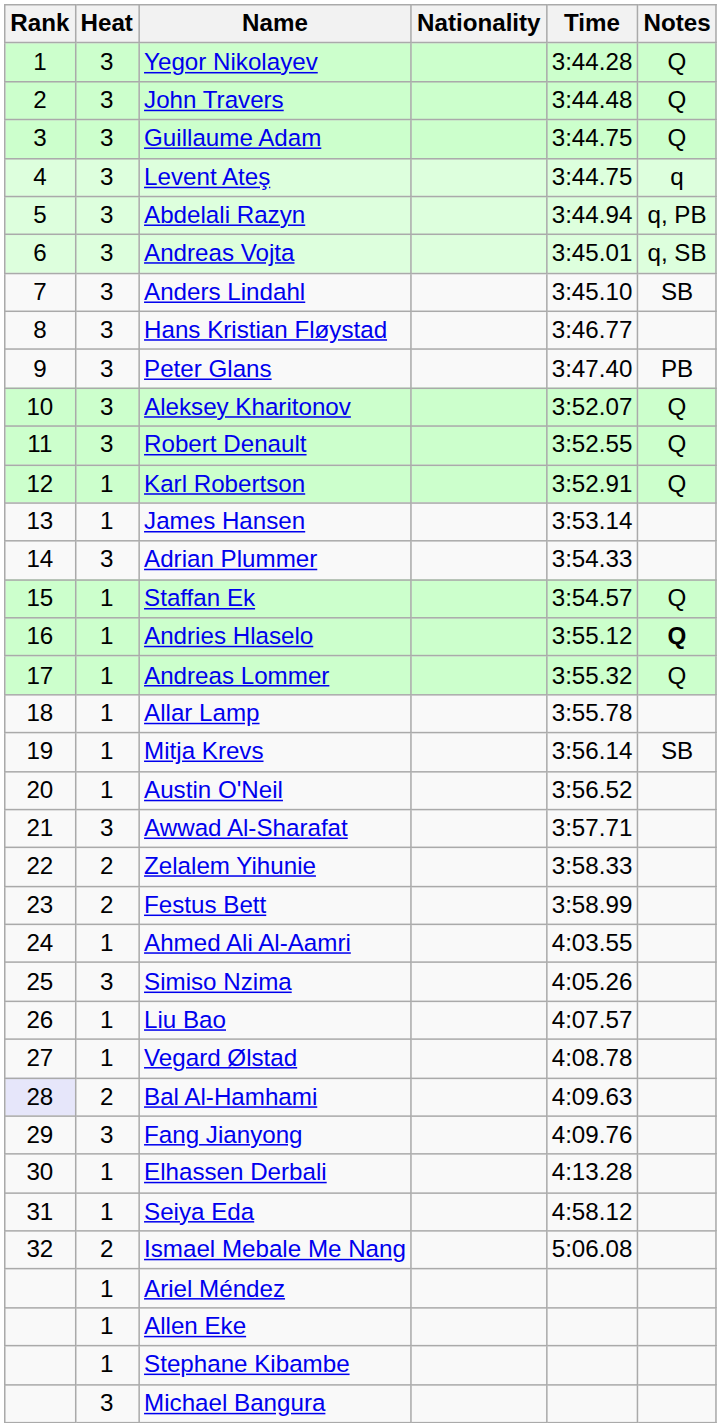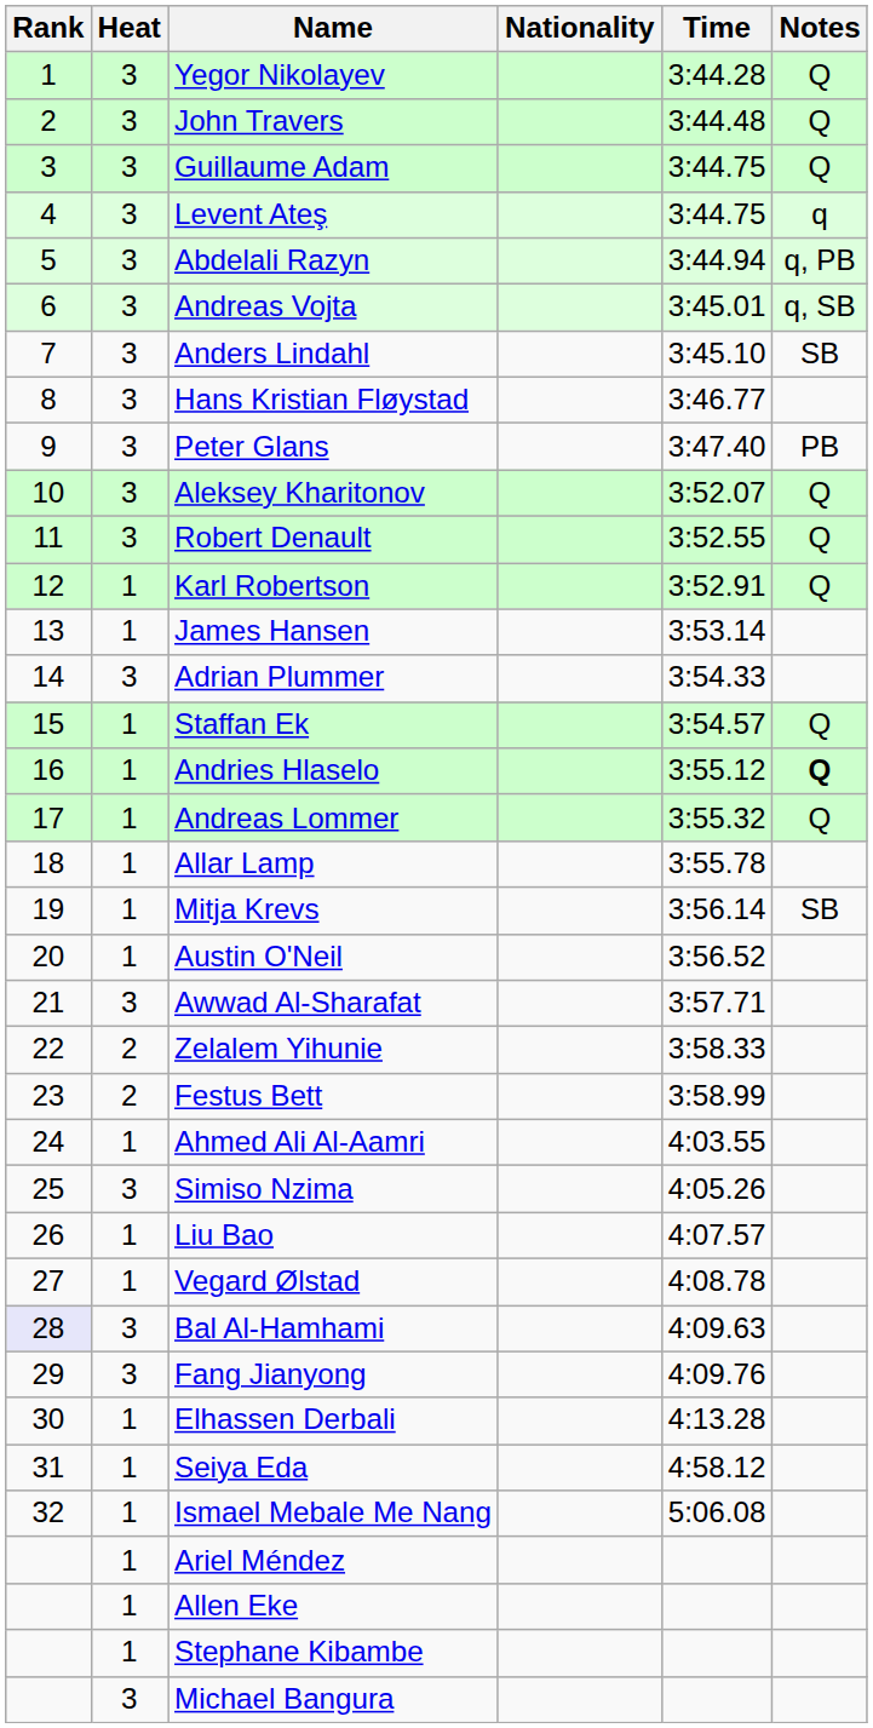Bal Al-Hamhami | Heat: 2 -> 3
Ismael Mebale Me Nang | Heat: 2 -> 1
